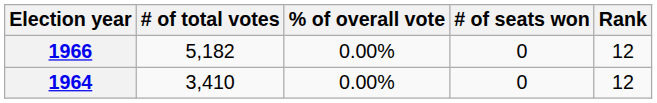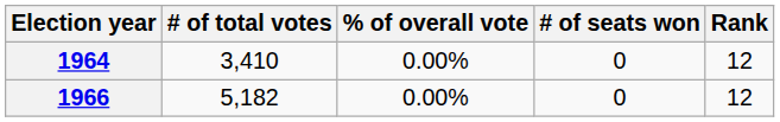rows swapped: 1964 <-> 1966
